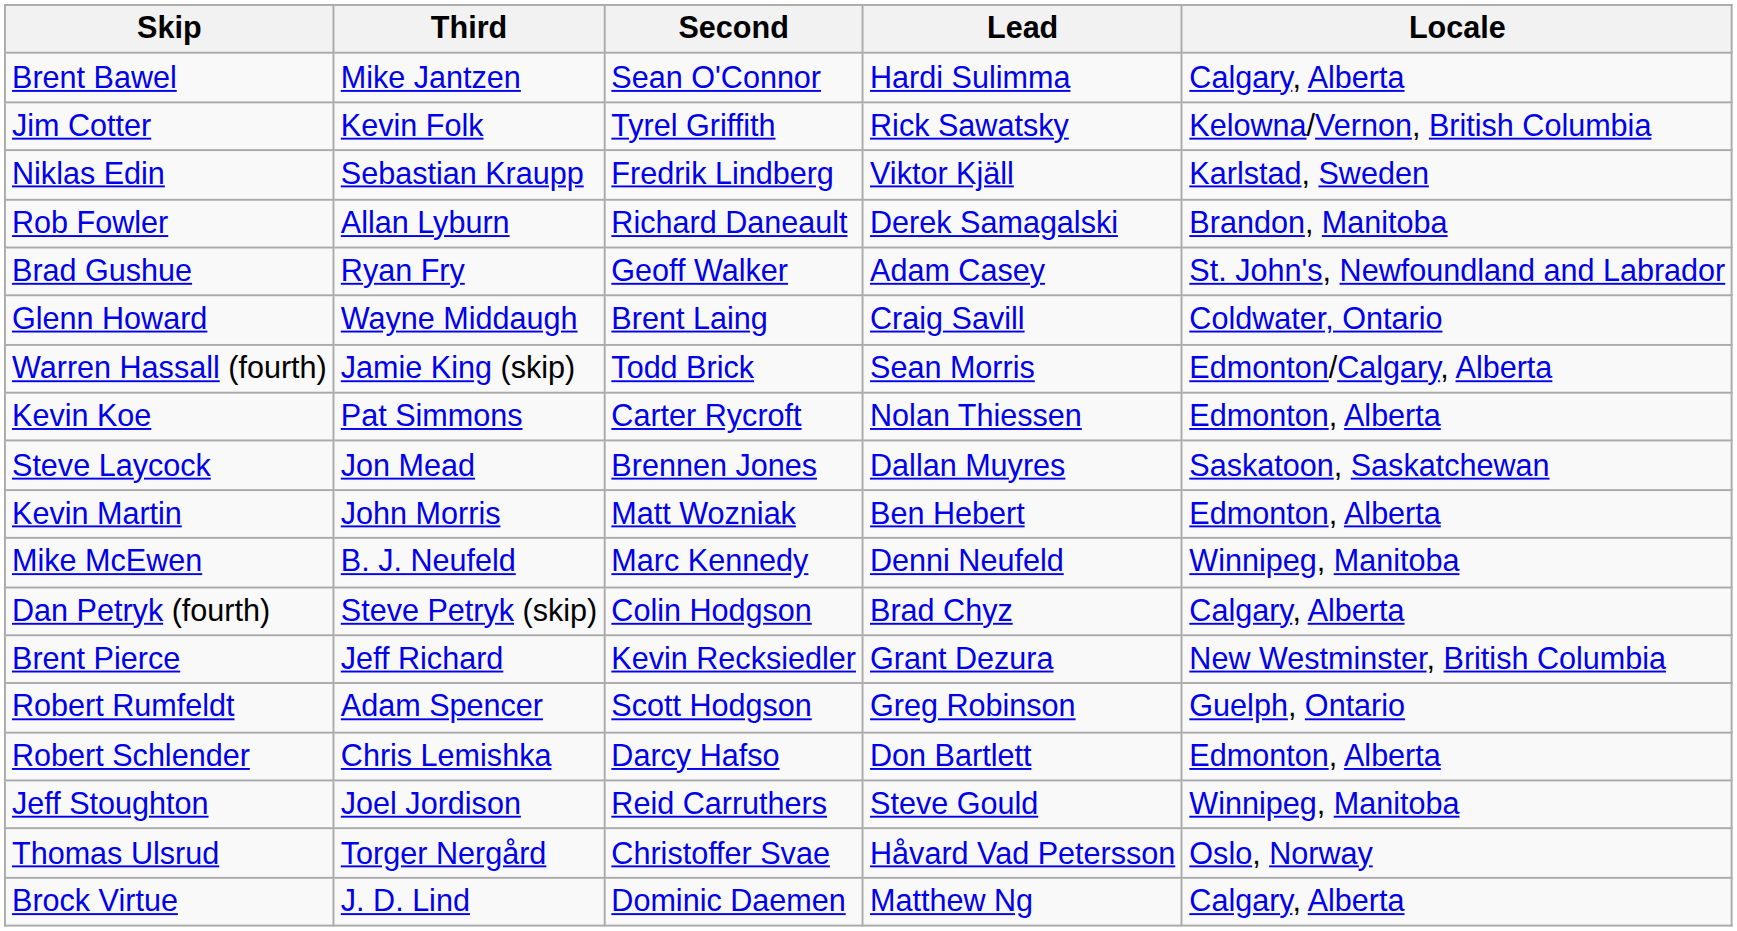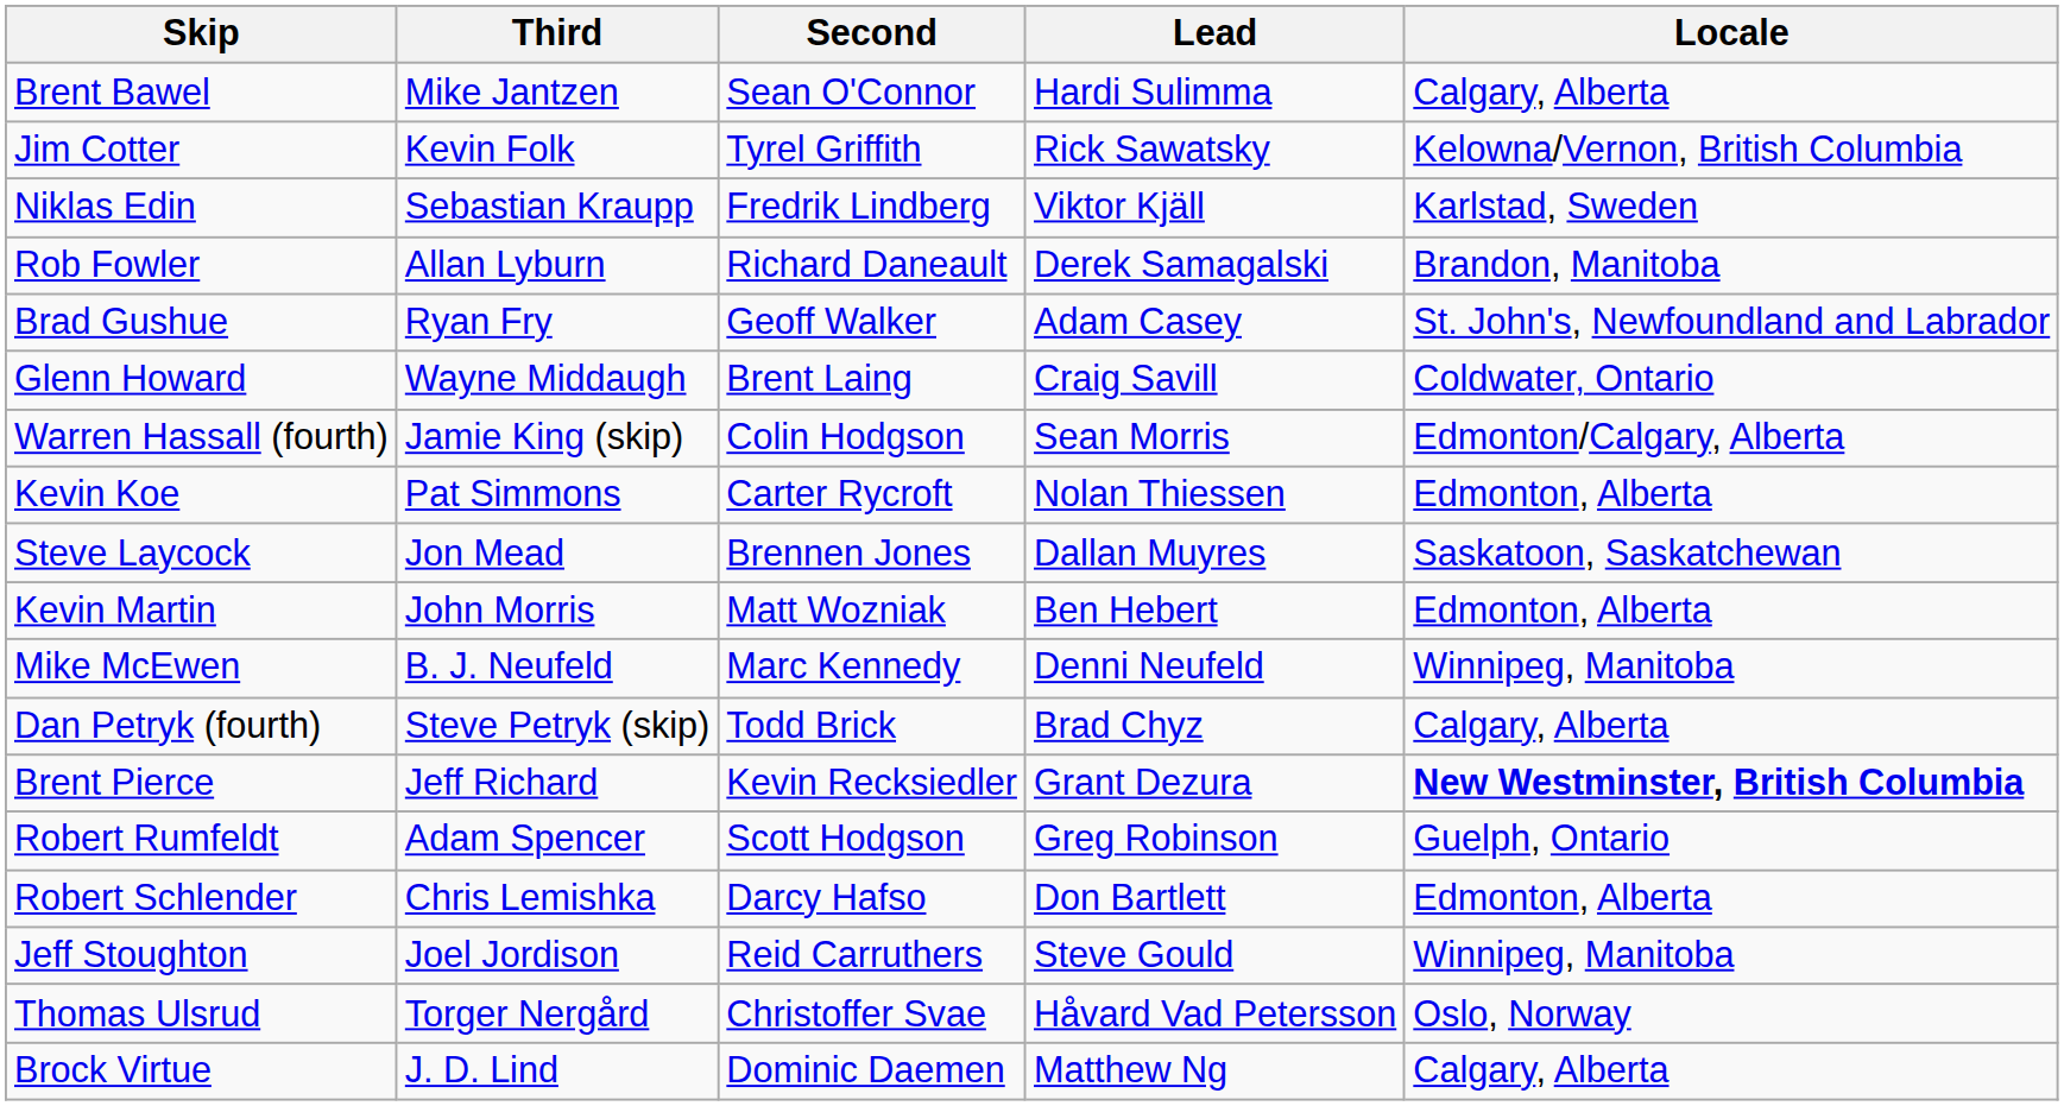Warren Hassall (fourth) | Second: Todd Brick -> Colin Hodgson
Dan Petryk (fourth) | Second: Colin Hodgson -> Todd Brick
Brent Pierce | Locale: normal -> bold
